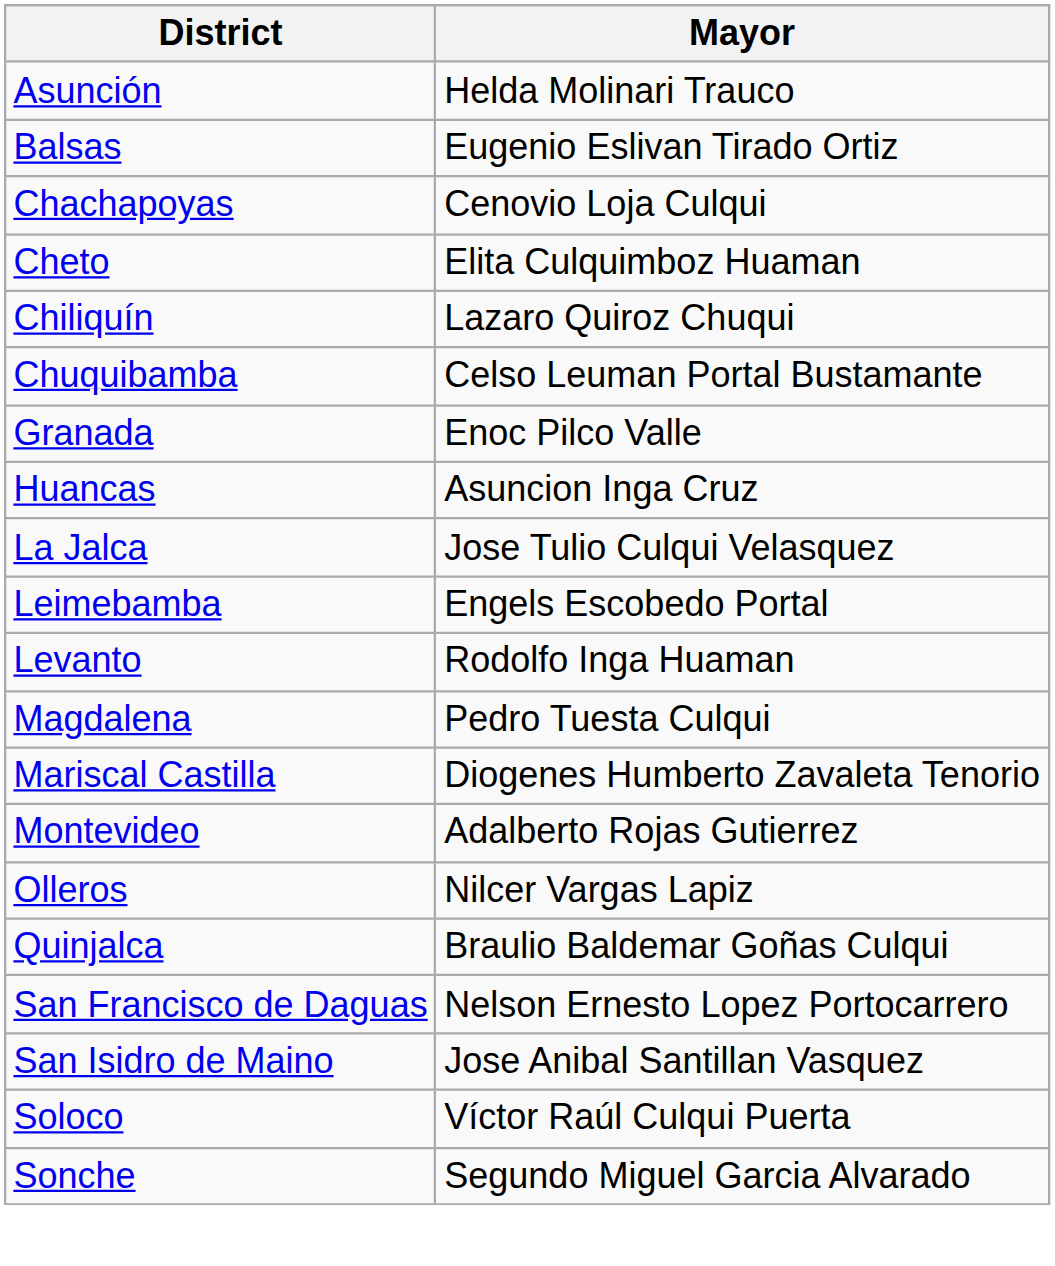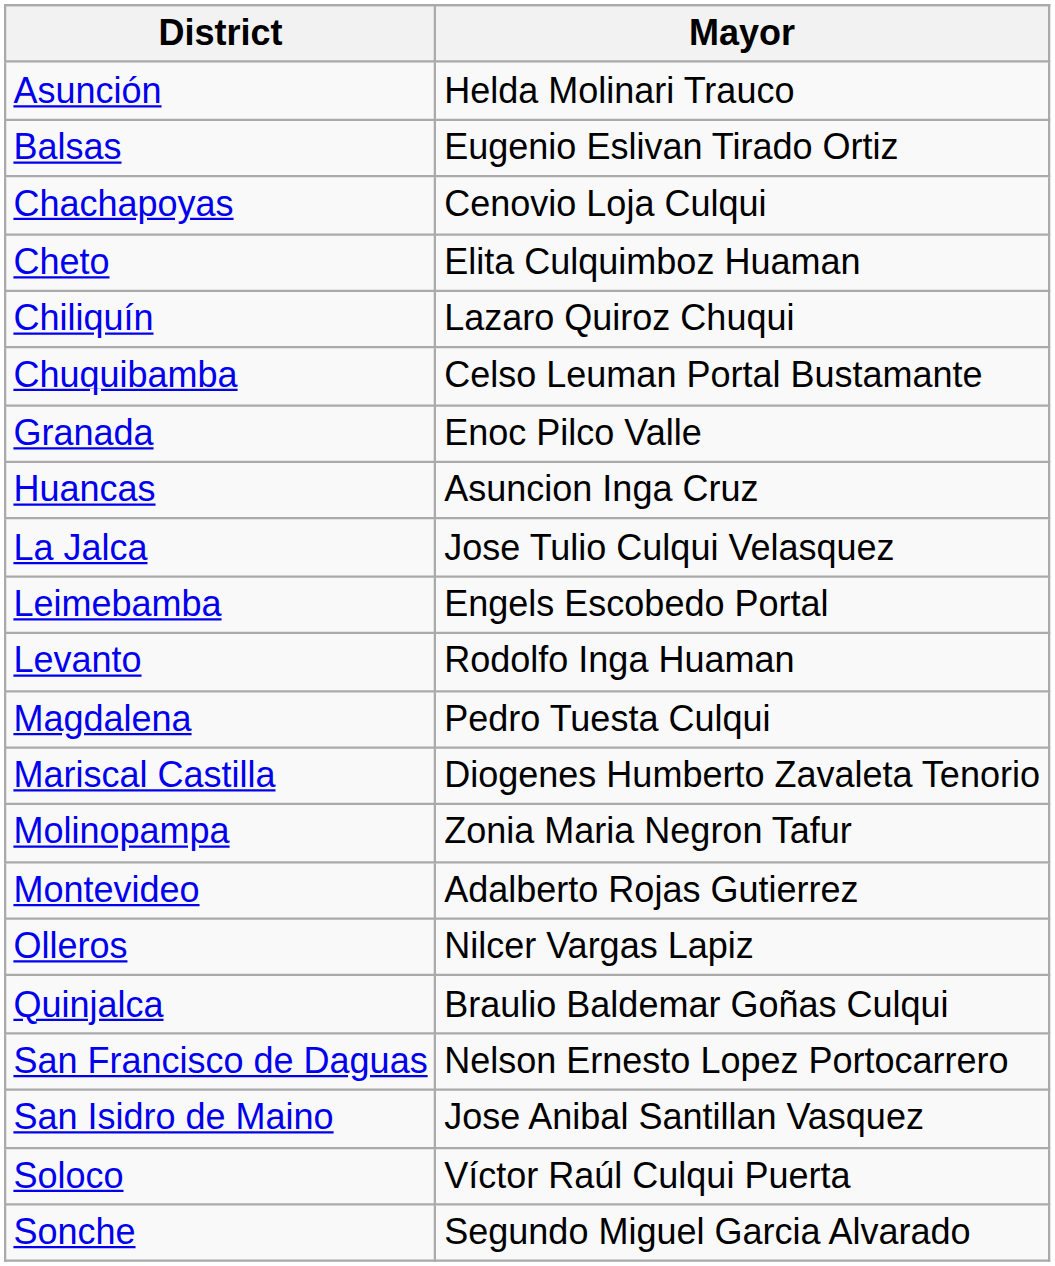+ row: Molinopampa | Zonia Maria Negron Tafur
